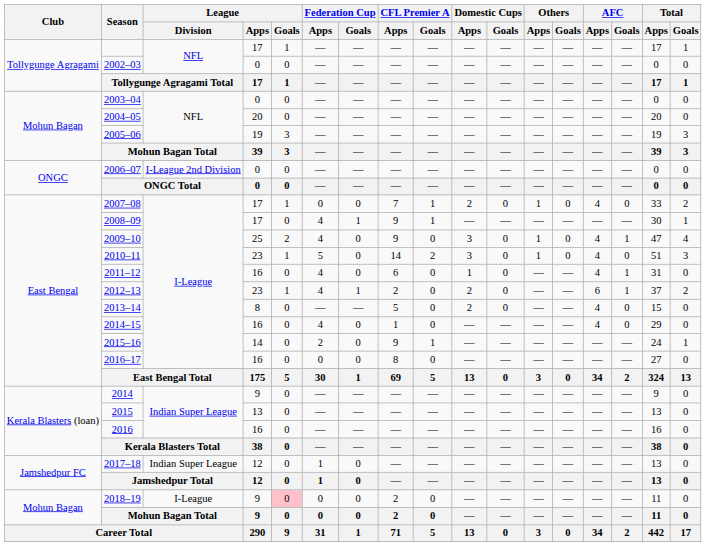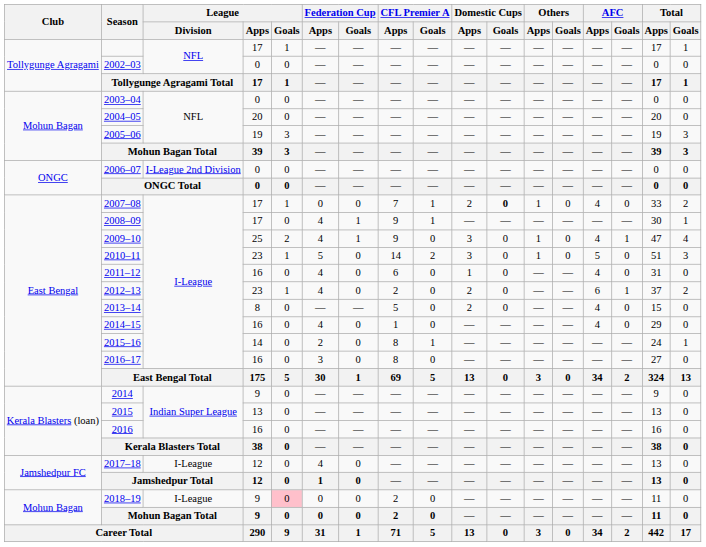2007–08 | Domestic Cups / Goals: normal -> bold
2009–10 | Federation Cup / Goals: 0 -> 1
2010–11 | AFC / Apps: 4 -> 5
2011–12 | AFC / Goals: 1 -> 0
2012–13 | Federation Cup / Goals: 1 -> 0
2015–16 | CFL Premier A / Apps: 9 -> 8
2016–17 | Federation Cup / Apps: 0 -> 3
2017–18 | League / Division: Indian Super League -> I-League
2017–18 | Federation Cup / Apps: 1 -> 4
